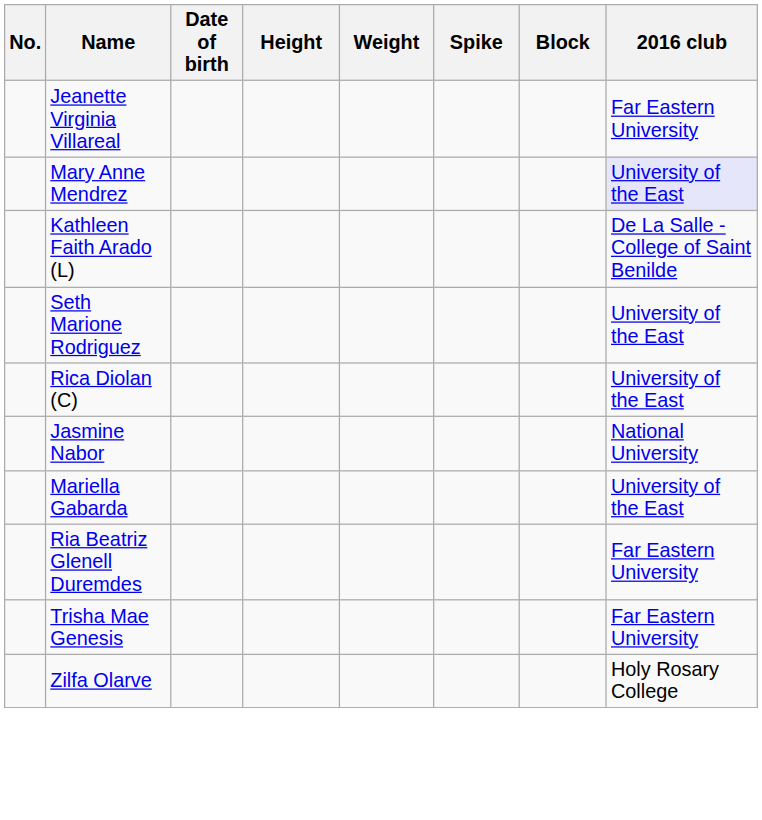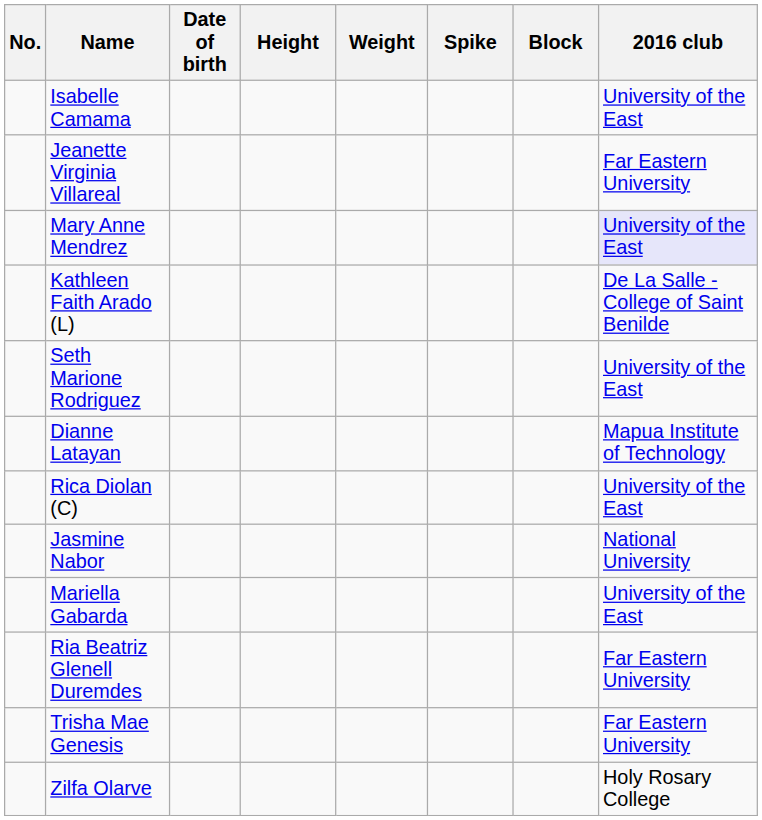+ row: Isabelle Camama | University of the East
+ row: Dianne Latayan | Mapua Institute of Technology
